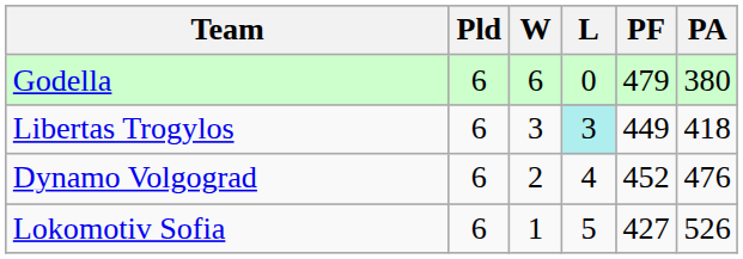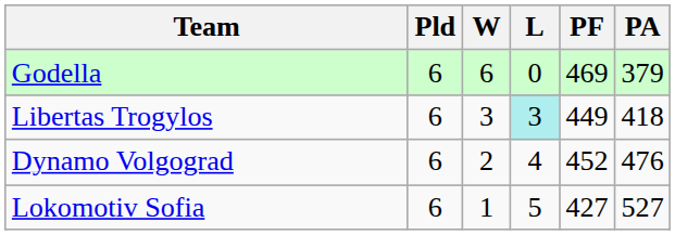Godella | PF: 479 -> 469
Godella | PA: 380 -> 379
Lokomotiv Sofia | PA: 526 -> 527
